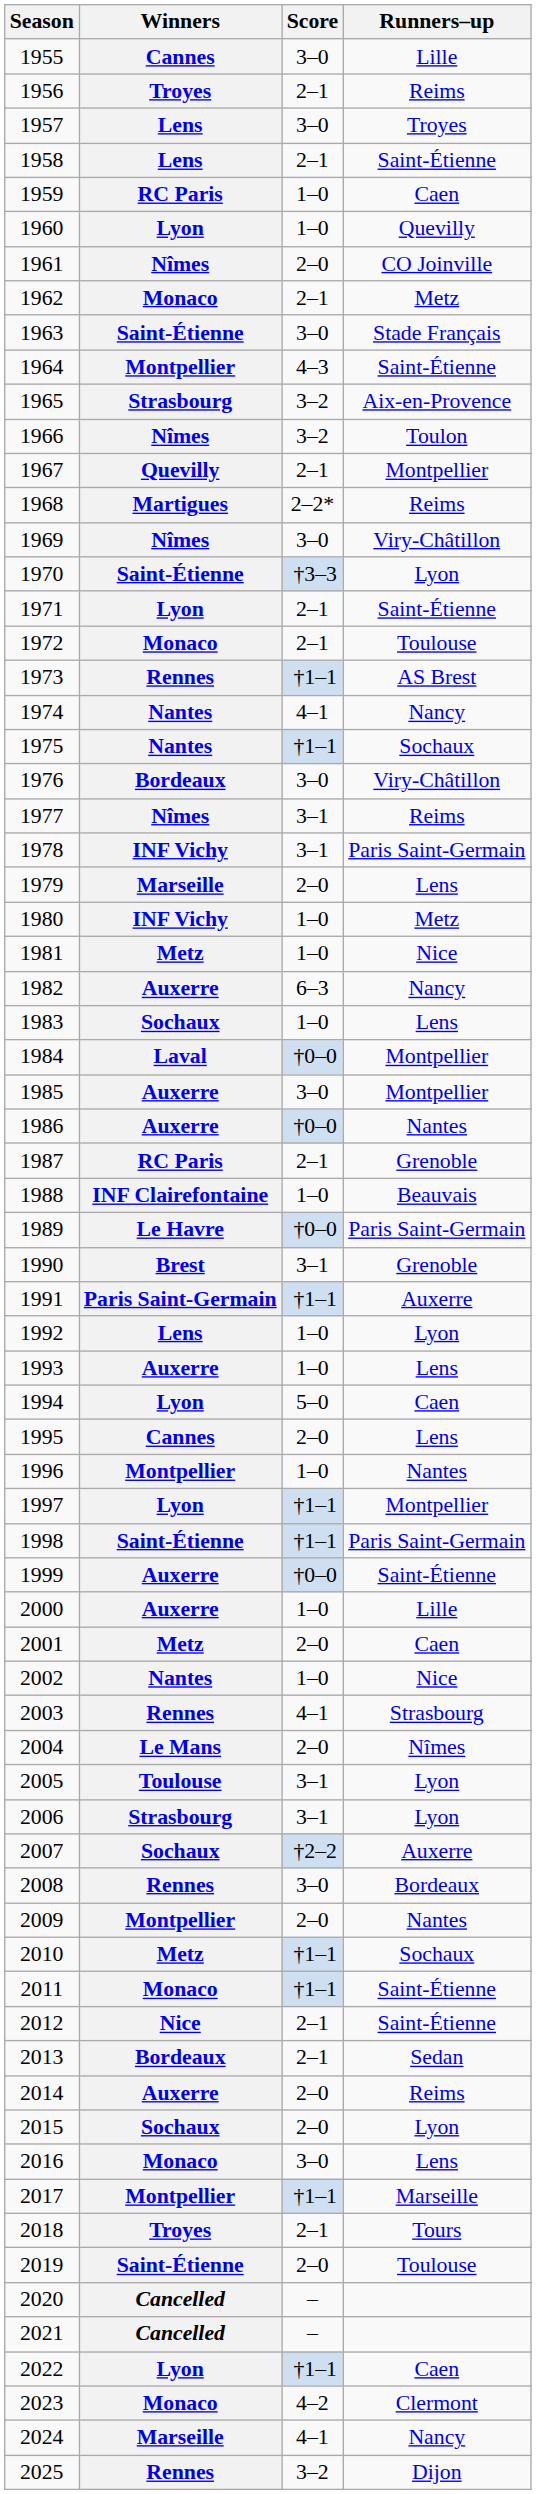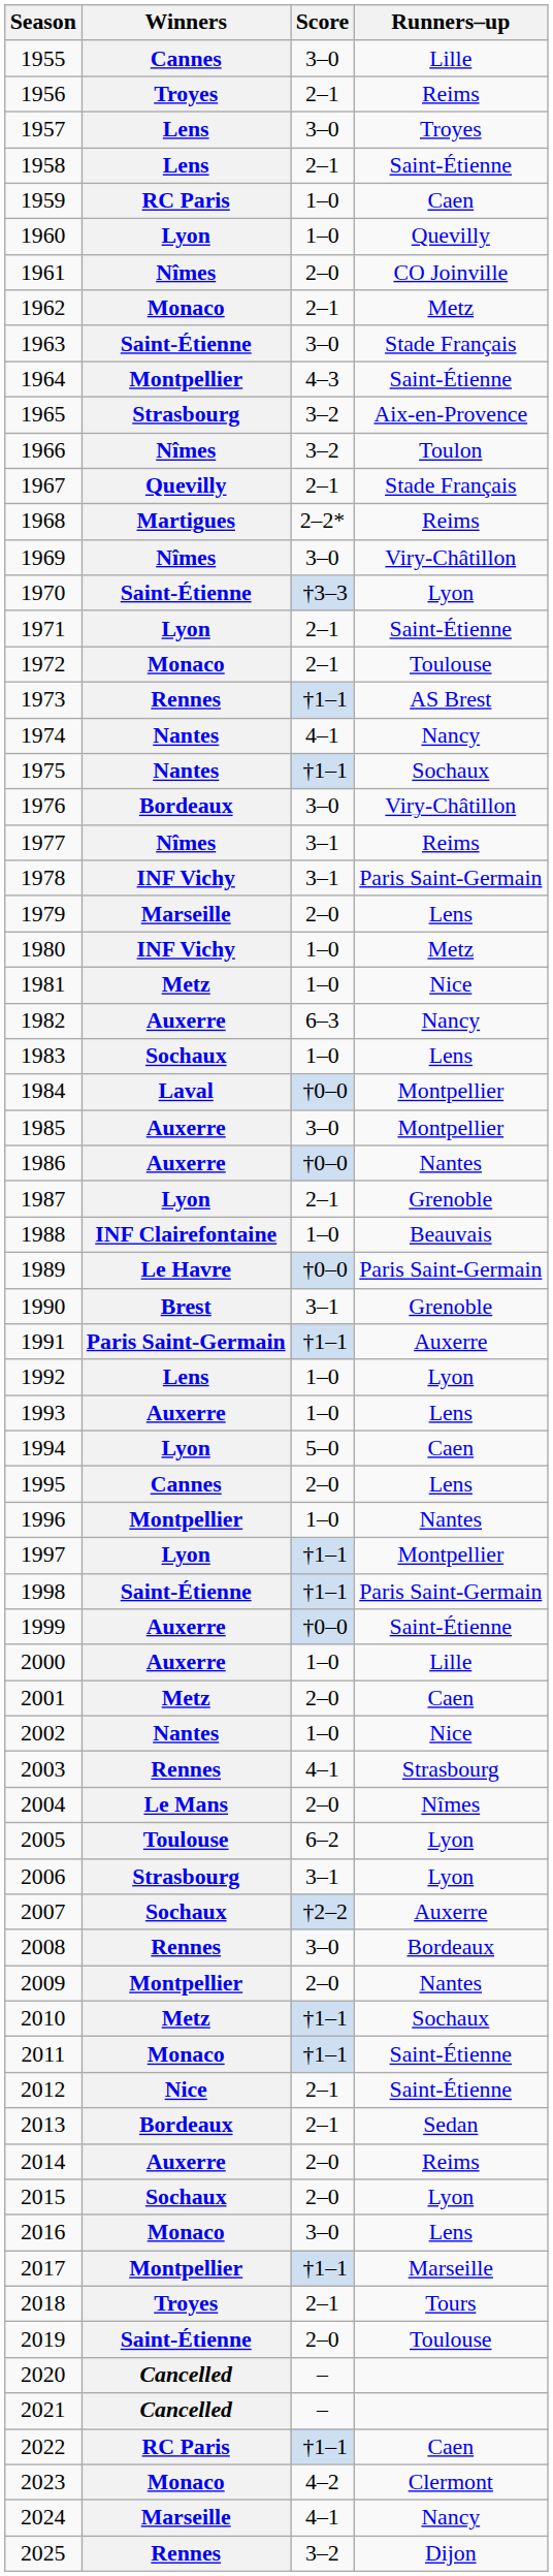1967 | Runners–up: Montpellier -> Stade Français
1987 | Winners: RC Paris -> Lyon
2005 | Score: 3–1 -> 6–2
2022 | Winners: Lyon -> RC Paris
